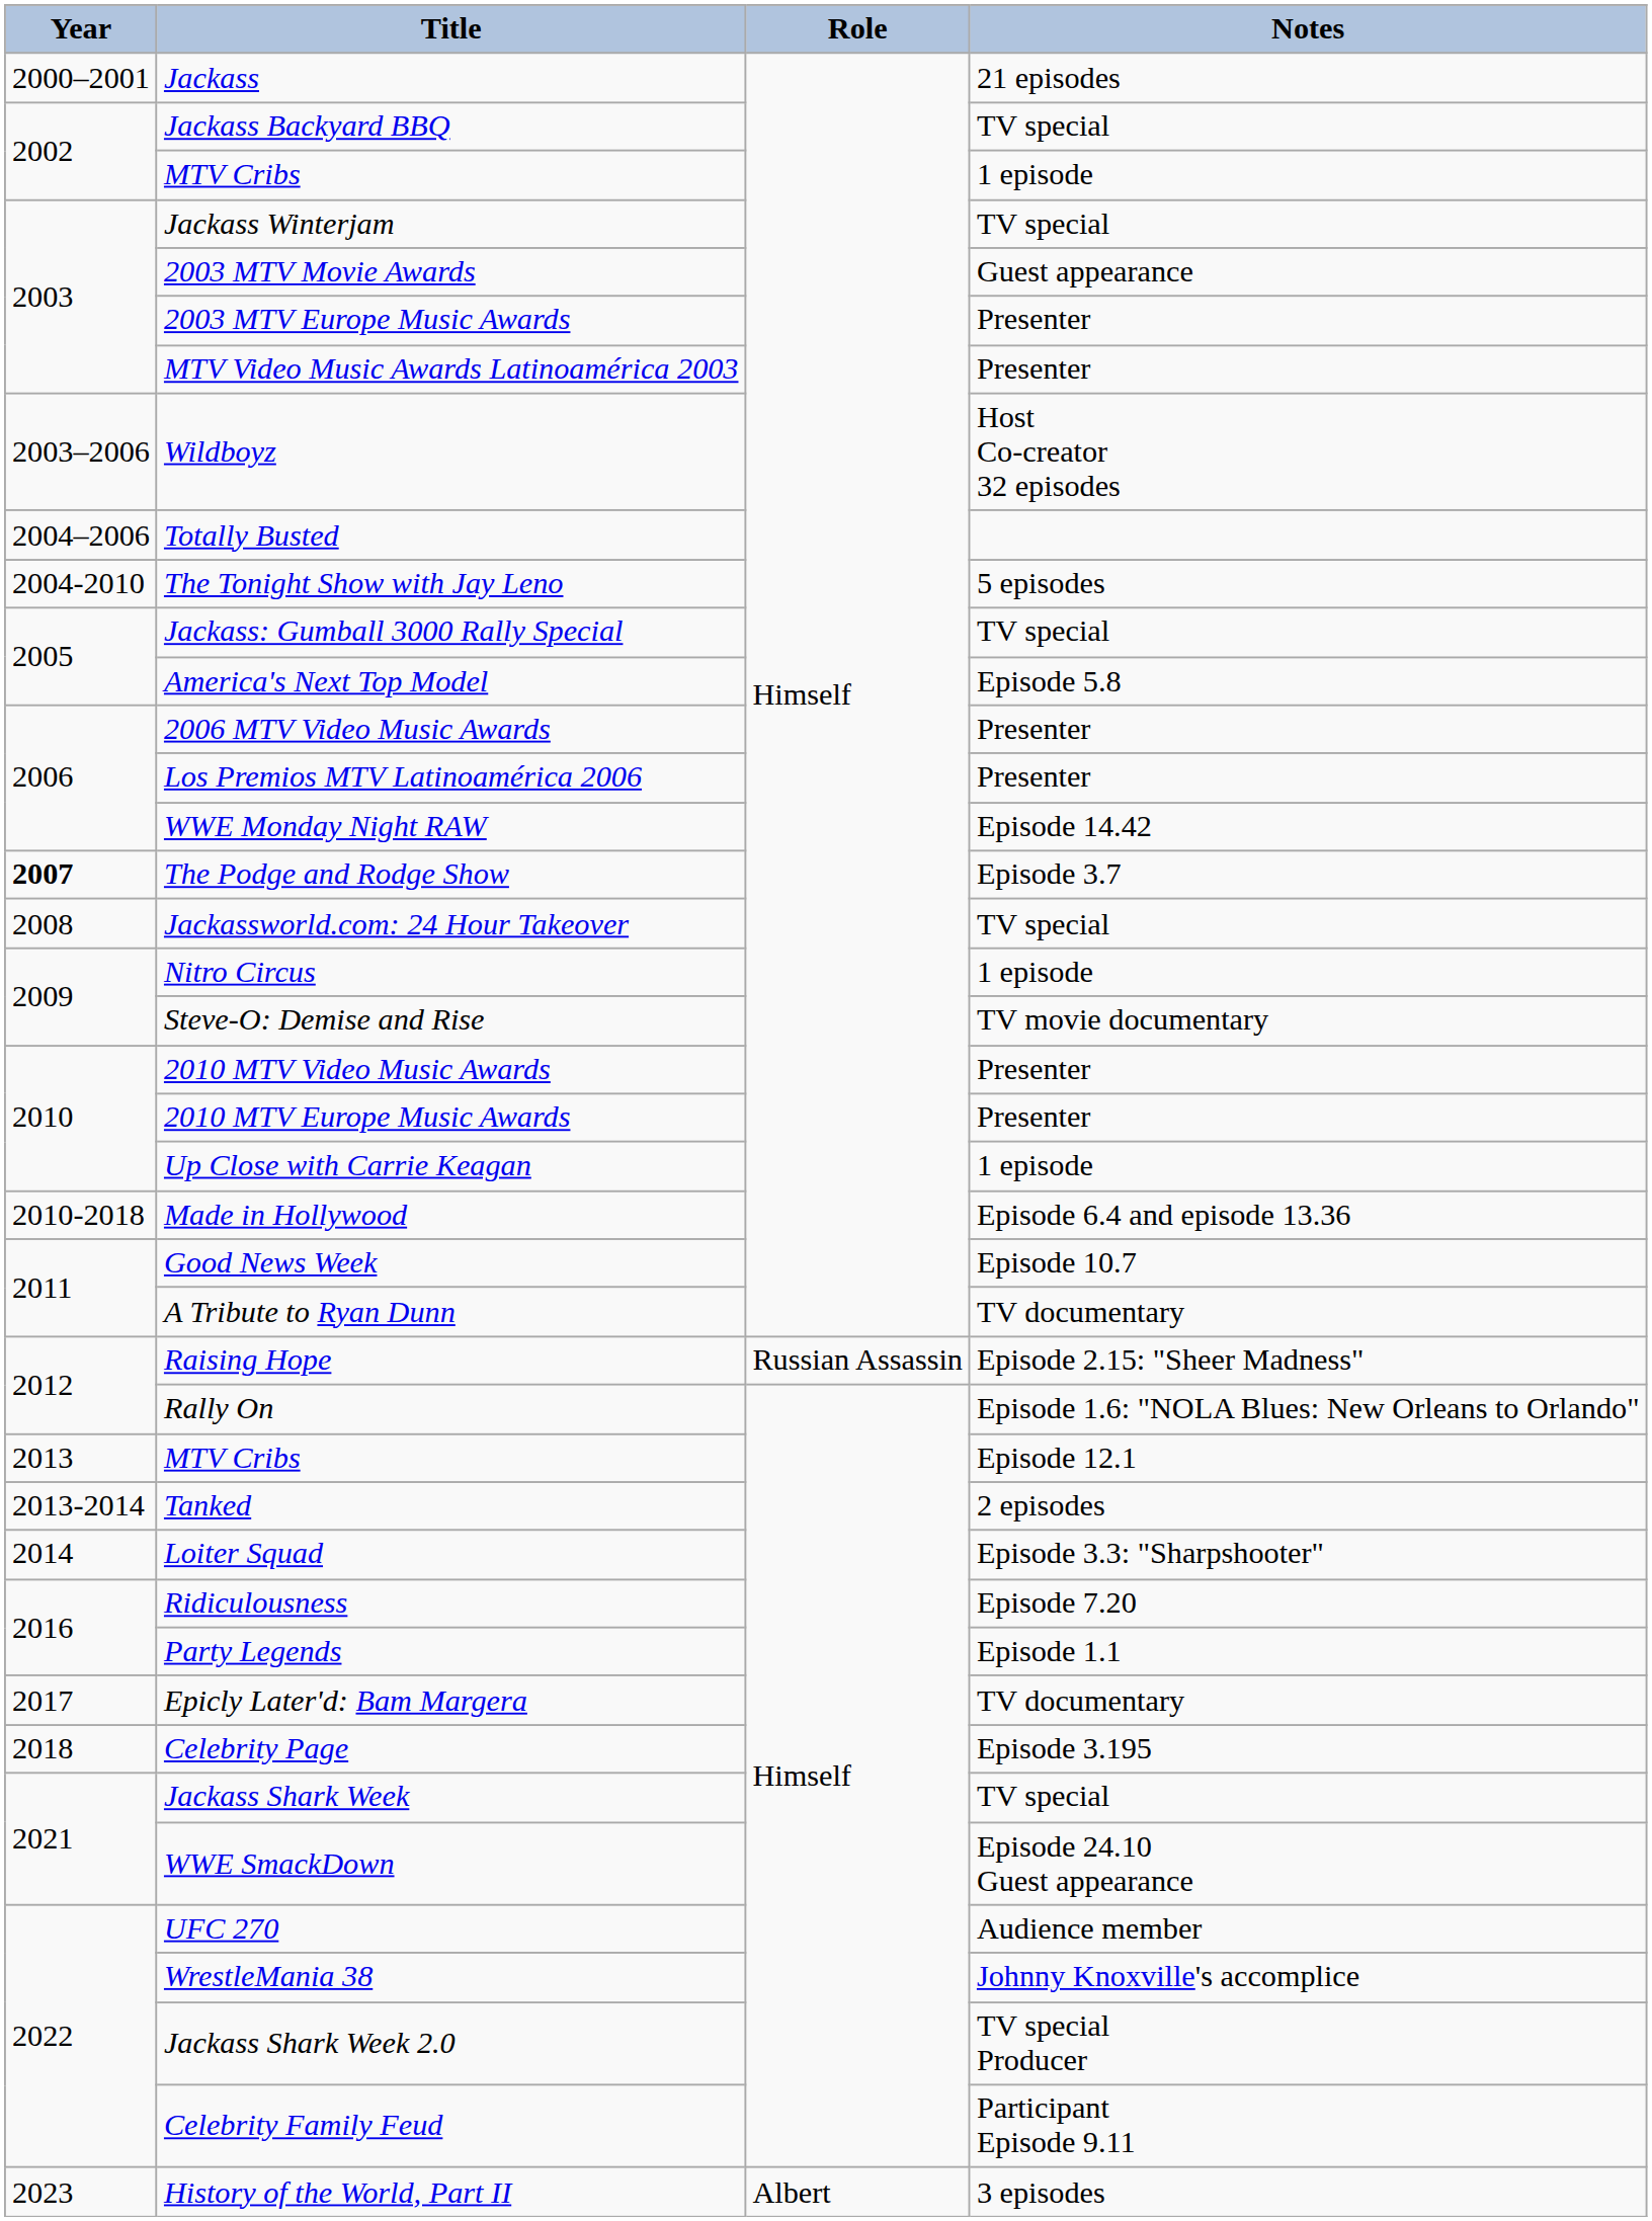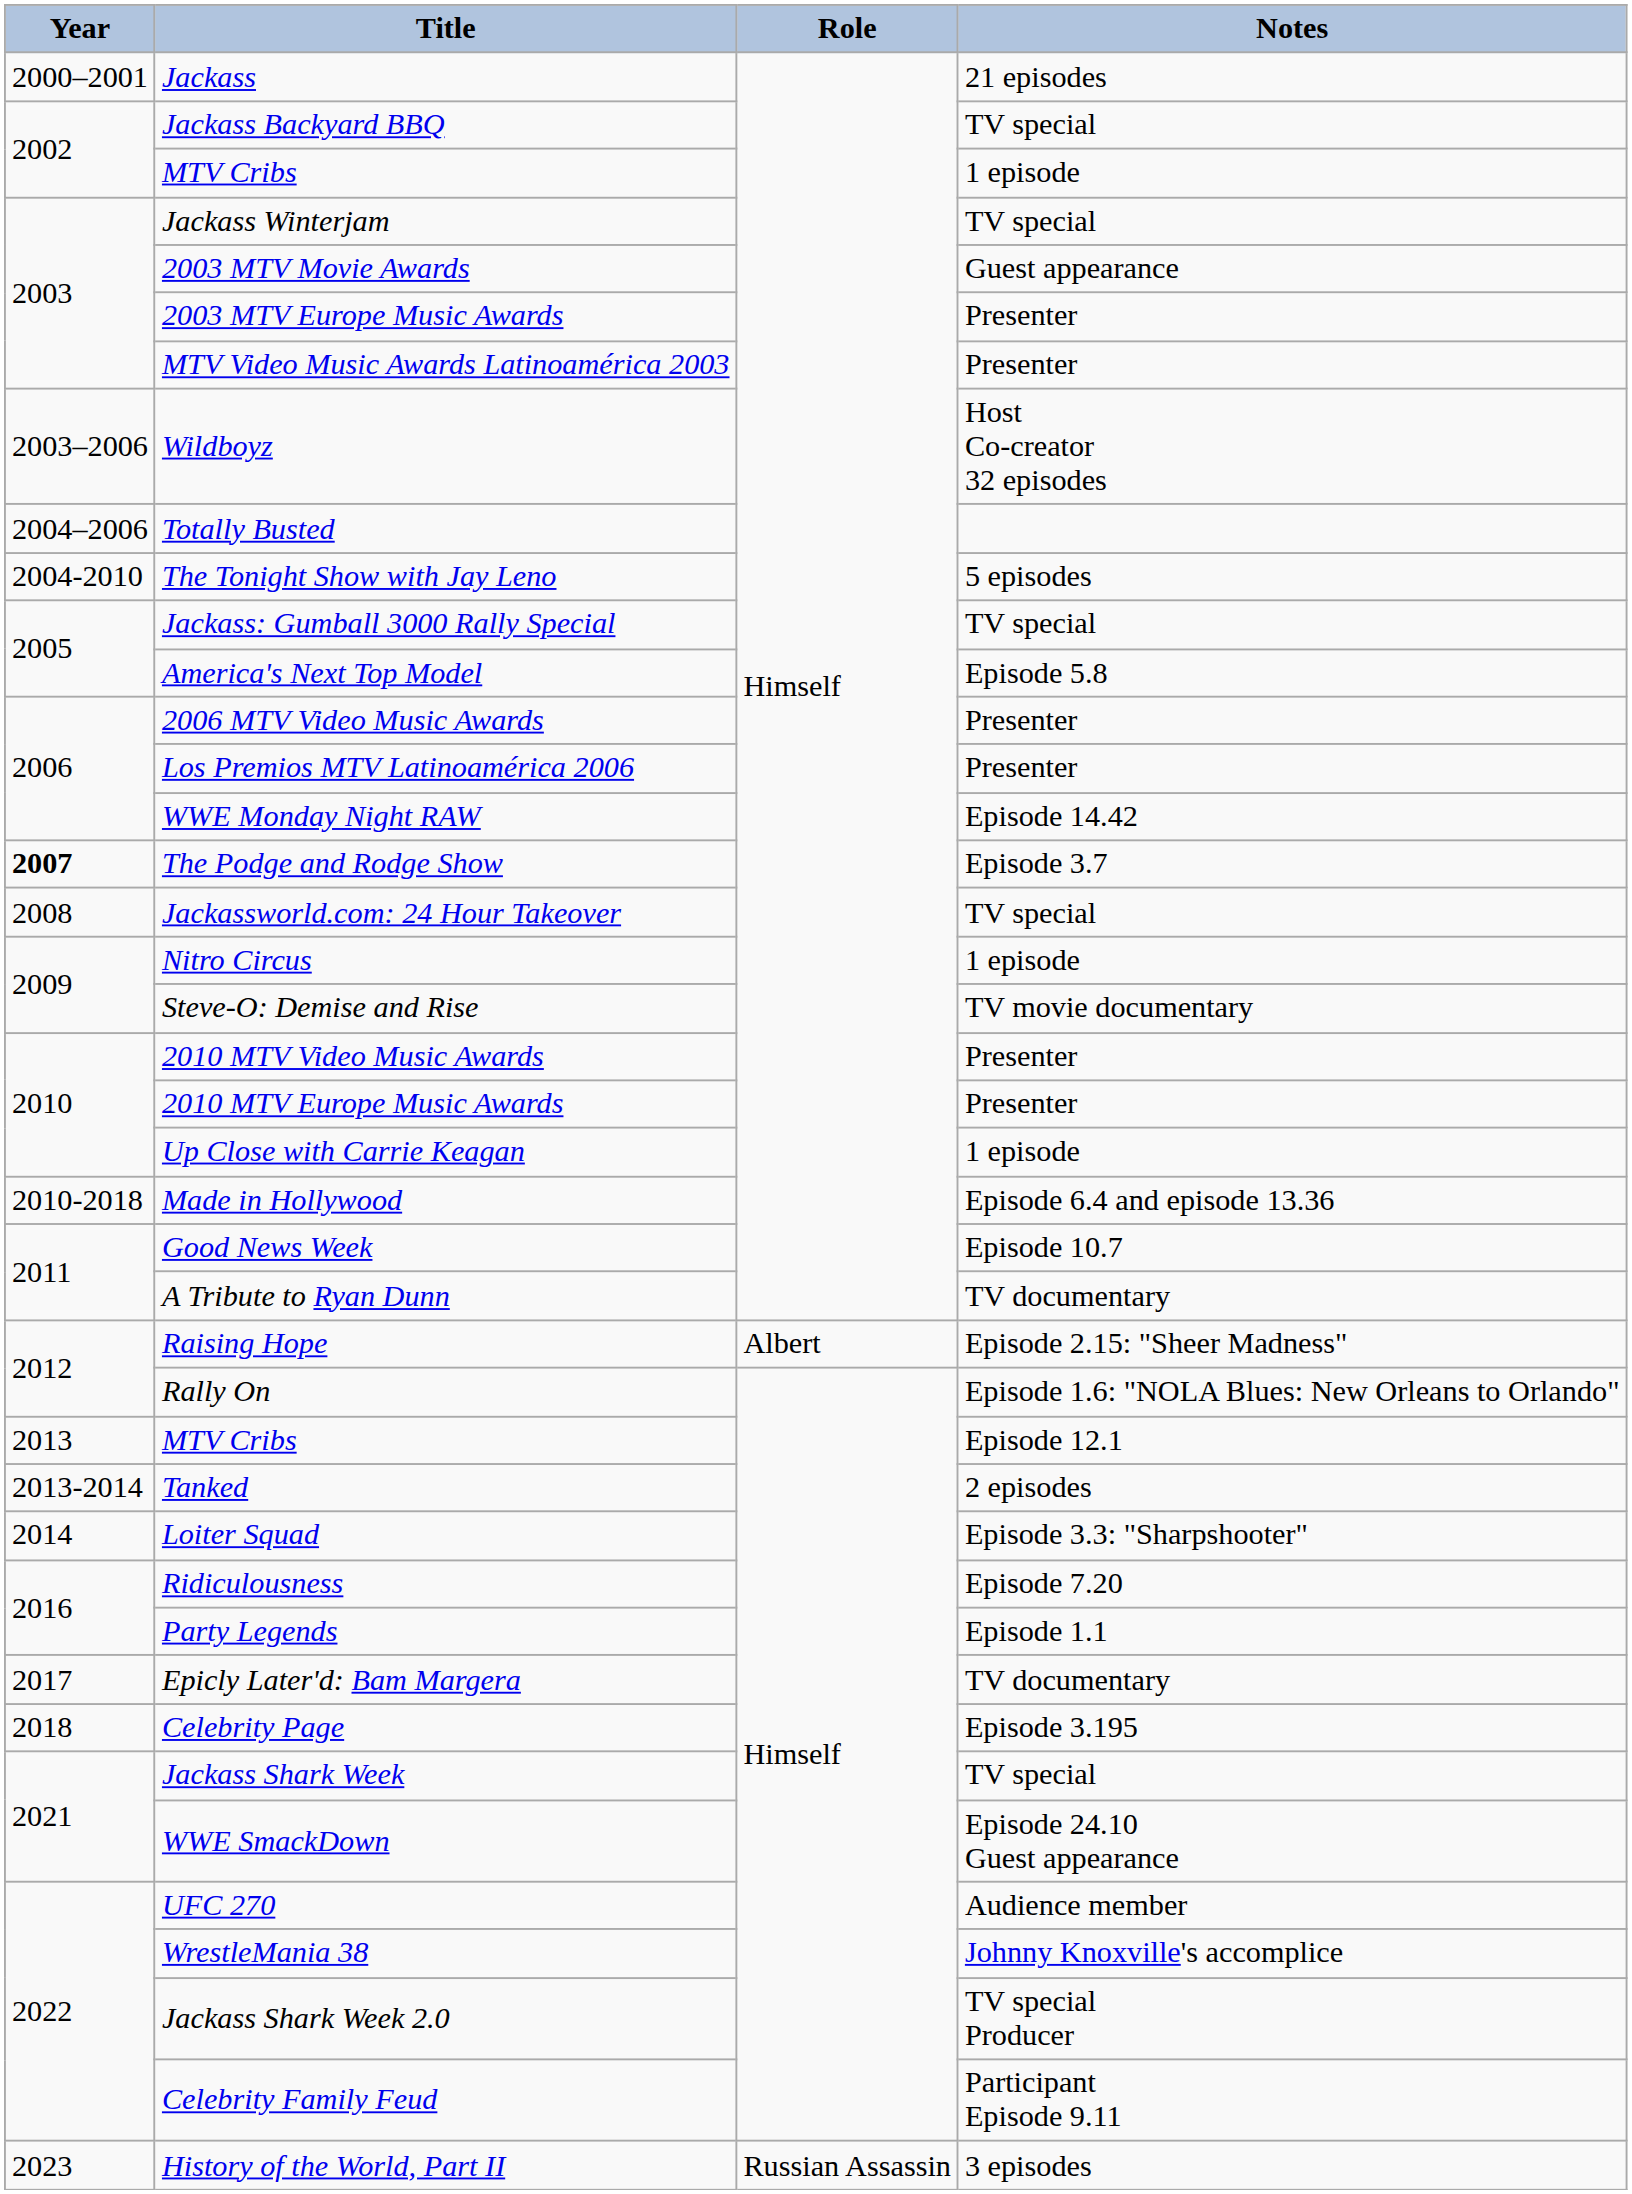Raising Hope | Role: Russian Assassin -> Albert
History of the World, Part II | Role: Albert -> Russian Assassin
